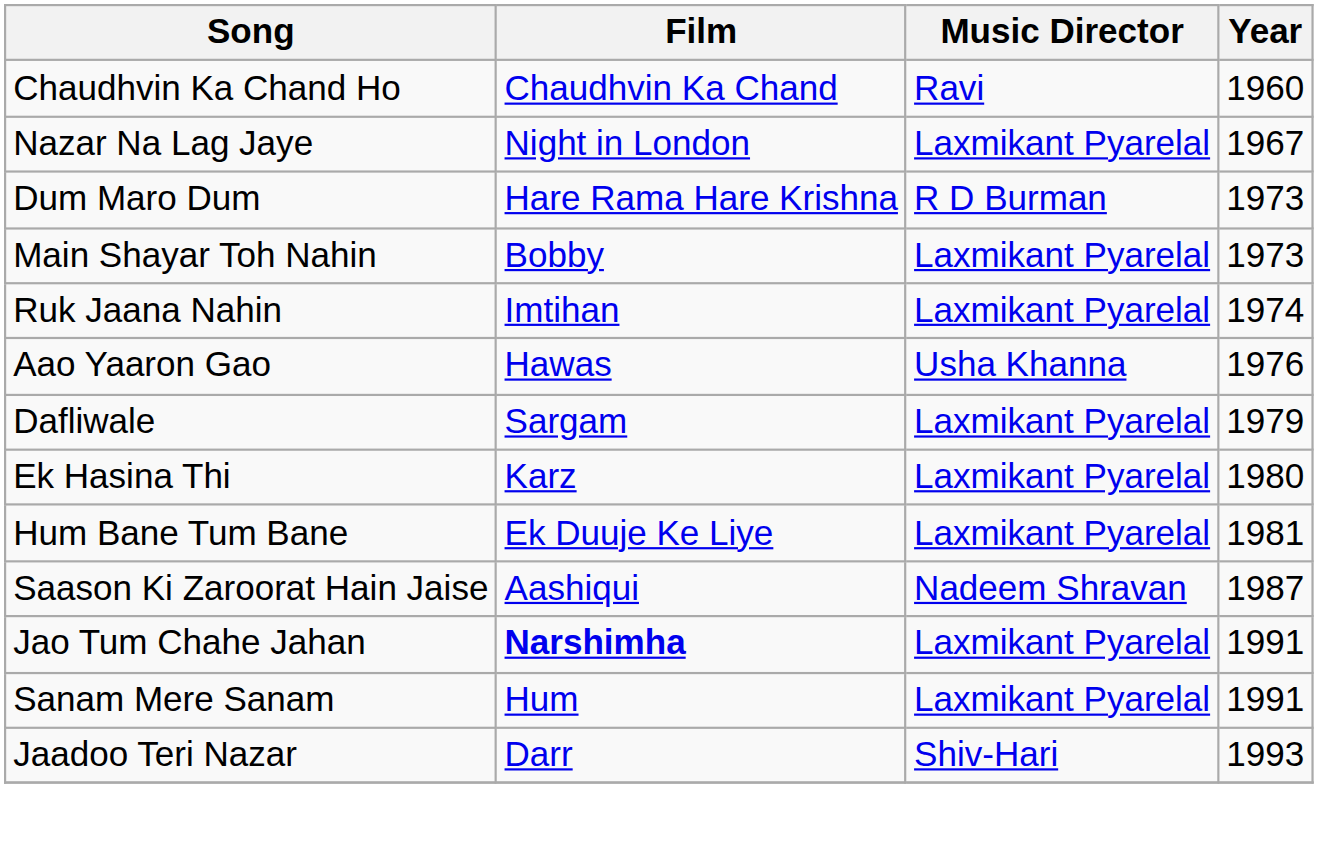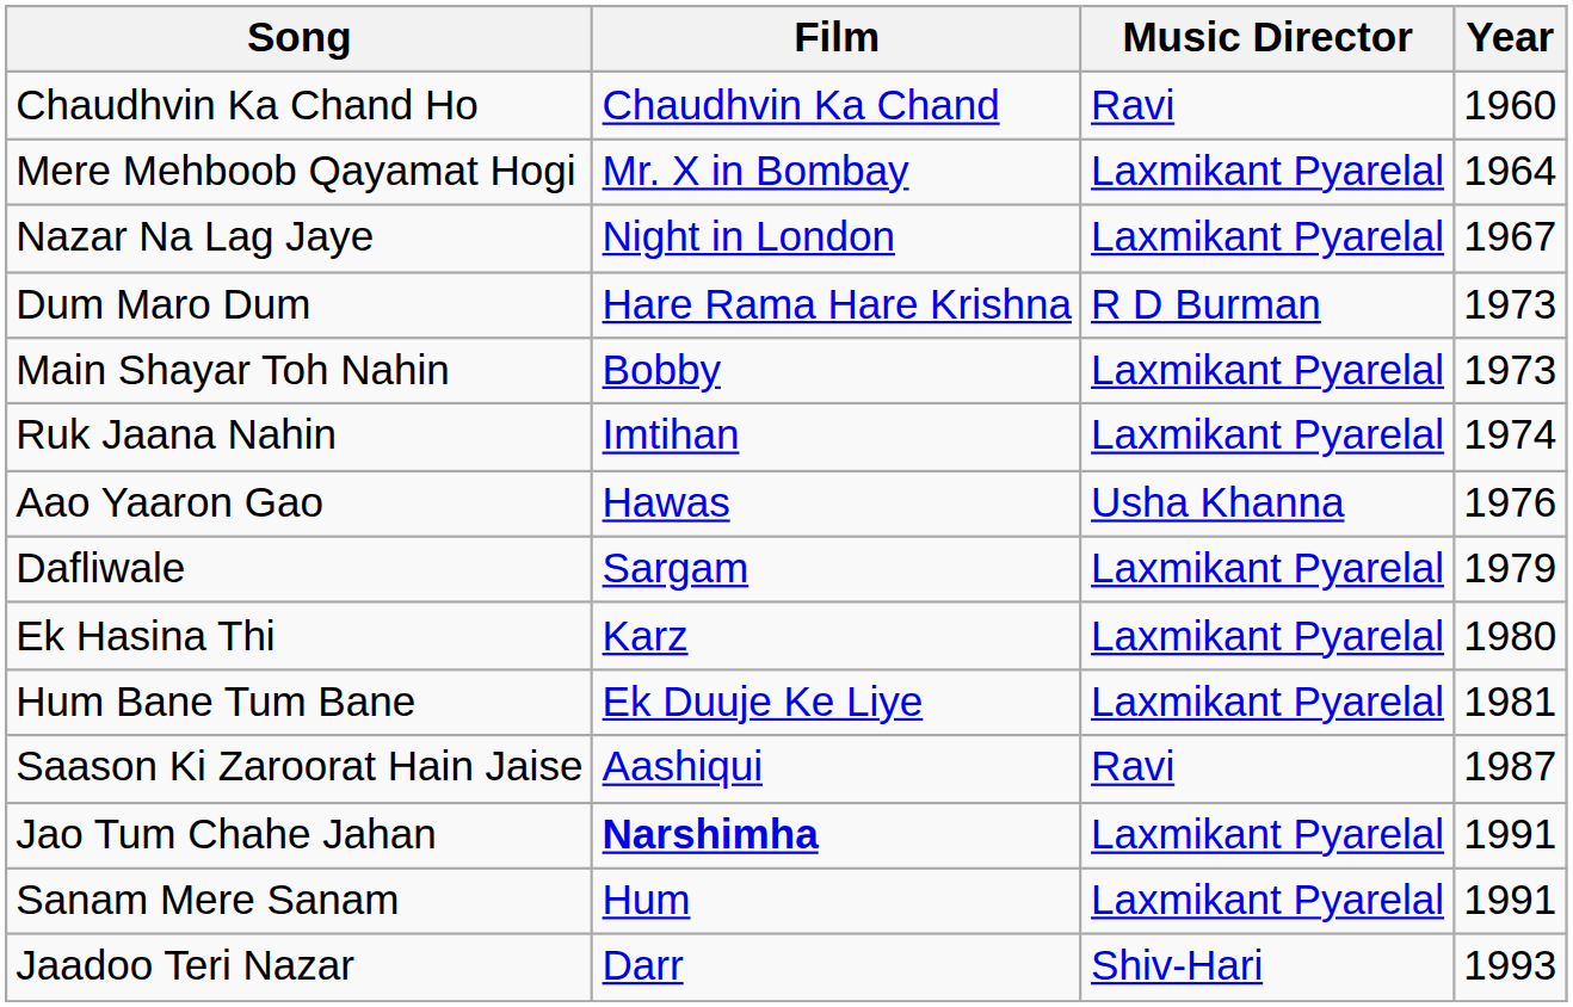+ row: Mere Mehboob Qayamat Hogi | Mr. X in Bombay | Laxmikant Pyarelal | 1964
Saason Ki Zaroorat Hain Jaise | Music Director: Nadeem Shravan -> Ravi
